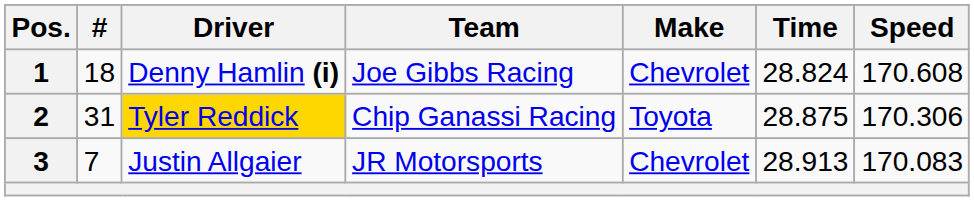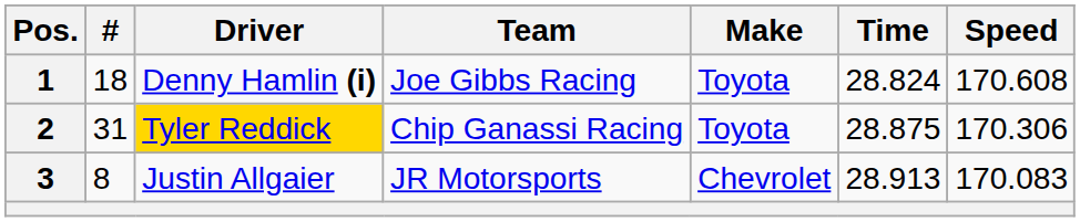1 | Make: Chevrolet -> Toyota
3 | #: 7 -> 8
